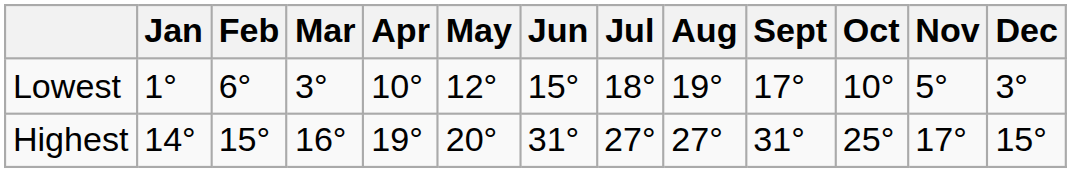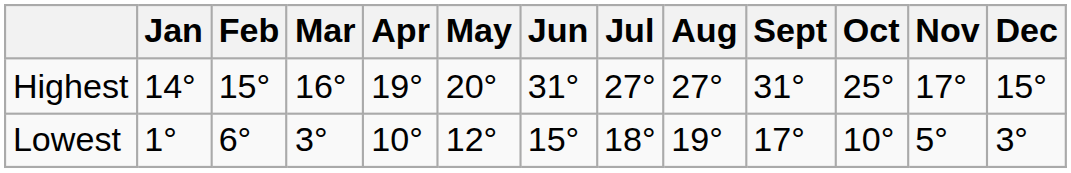rows swapped: Highest <-> Lowest
